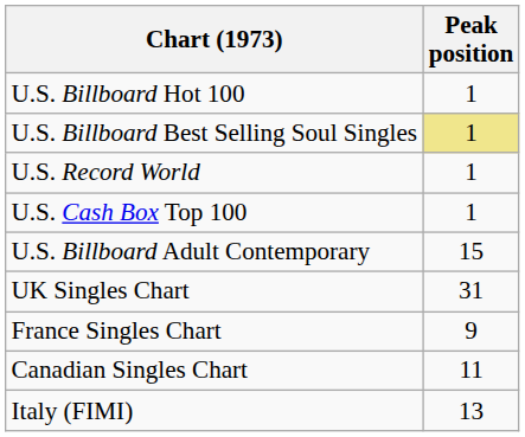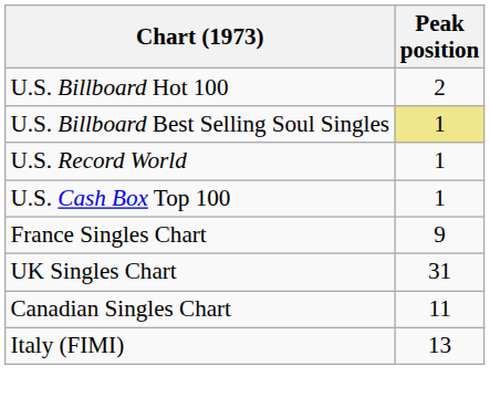U.S. Billboard Hot 100 | Peak position: 1 -> 2
- row: U.S. Billboard Adult Contemporary | 15
rows swapped: UK Singles Chart <-> France Singles Chart
